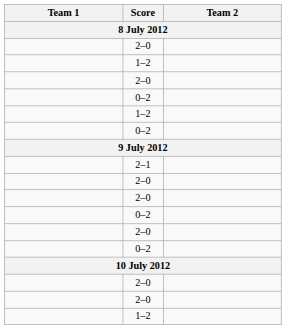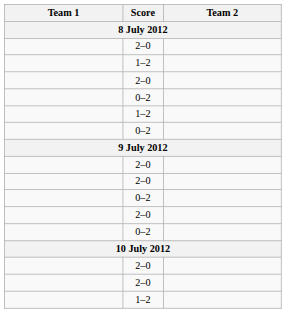- row: 2–1
